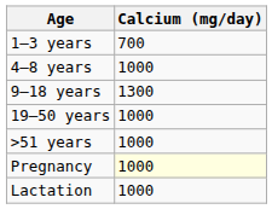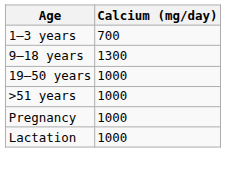- row: 4–8 years | 1000
Pregnancy | Calcium (mg/day): lightyellow background -> no background
